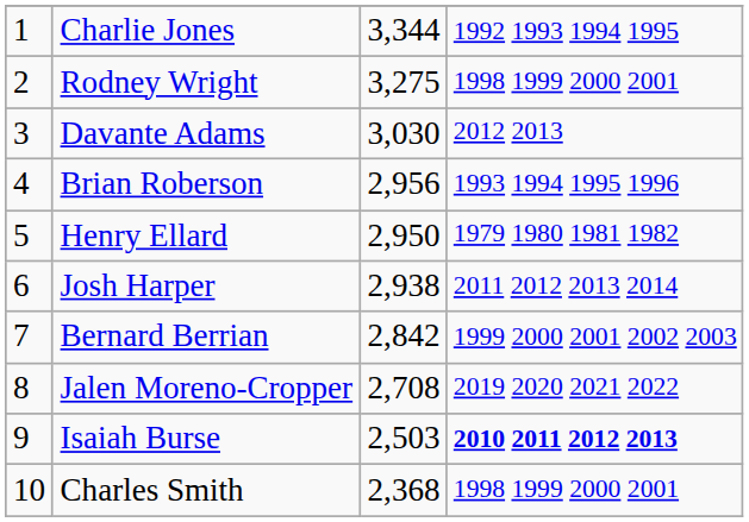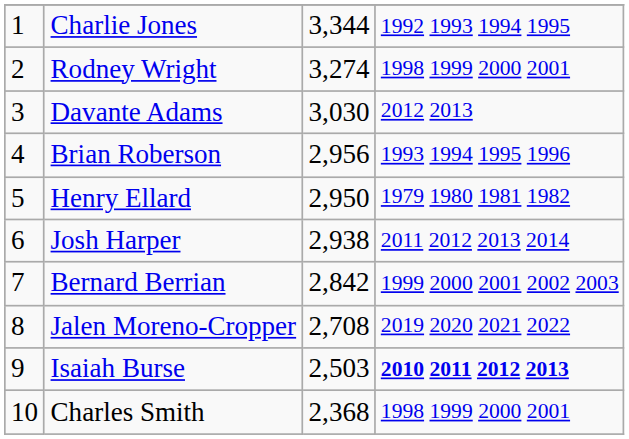Rodney Wright | column 3: 3,275 -> 3,274
